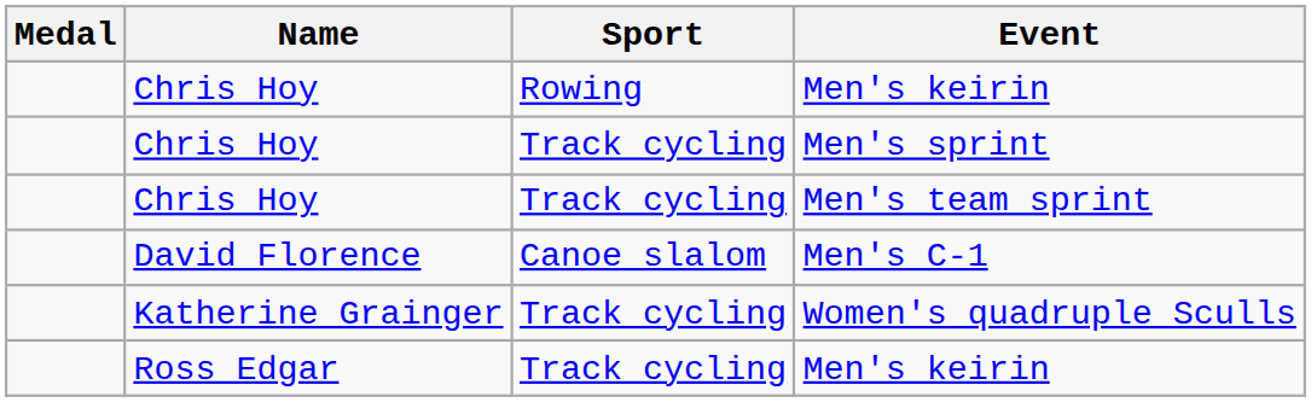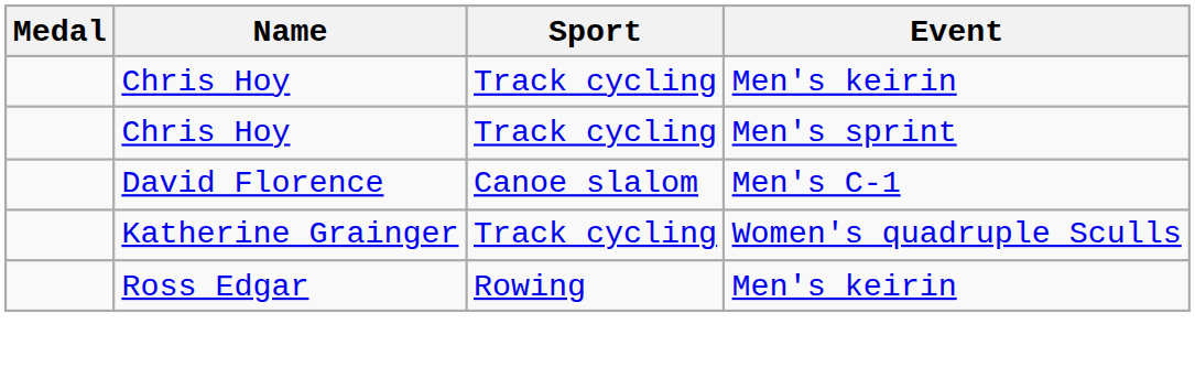Chris Hoy / Men's keirin | Sport: Rowing -> Track cycling
- row: Chris Hoy | Track cycling | Men's team sprint
Ross Edgar / Men's keirin | Sport: Track cycling -> Rowing
